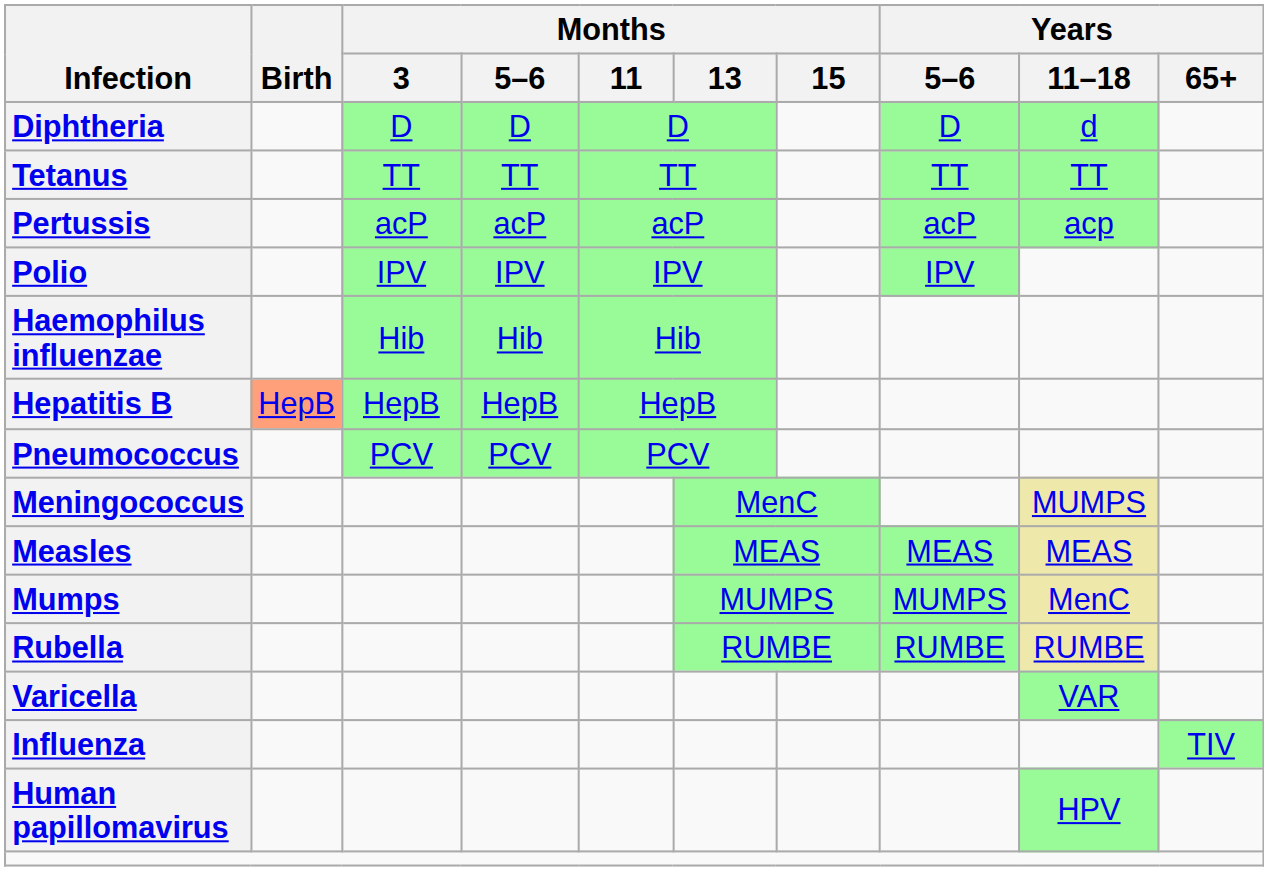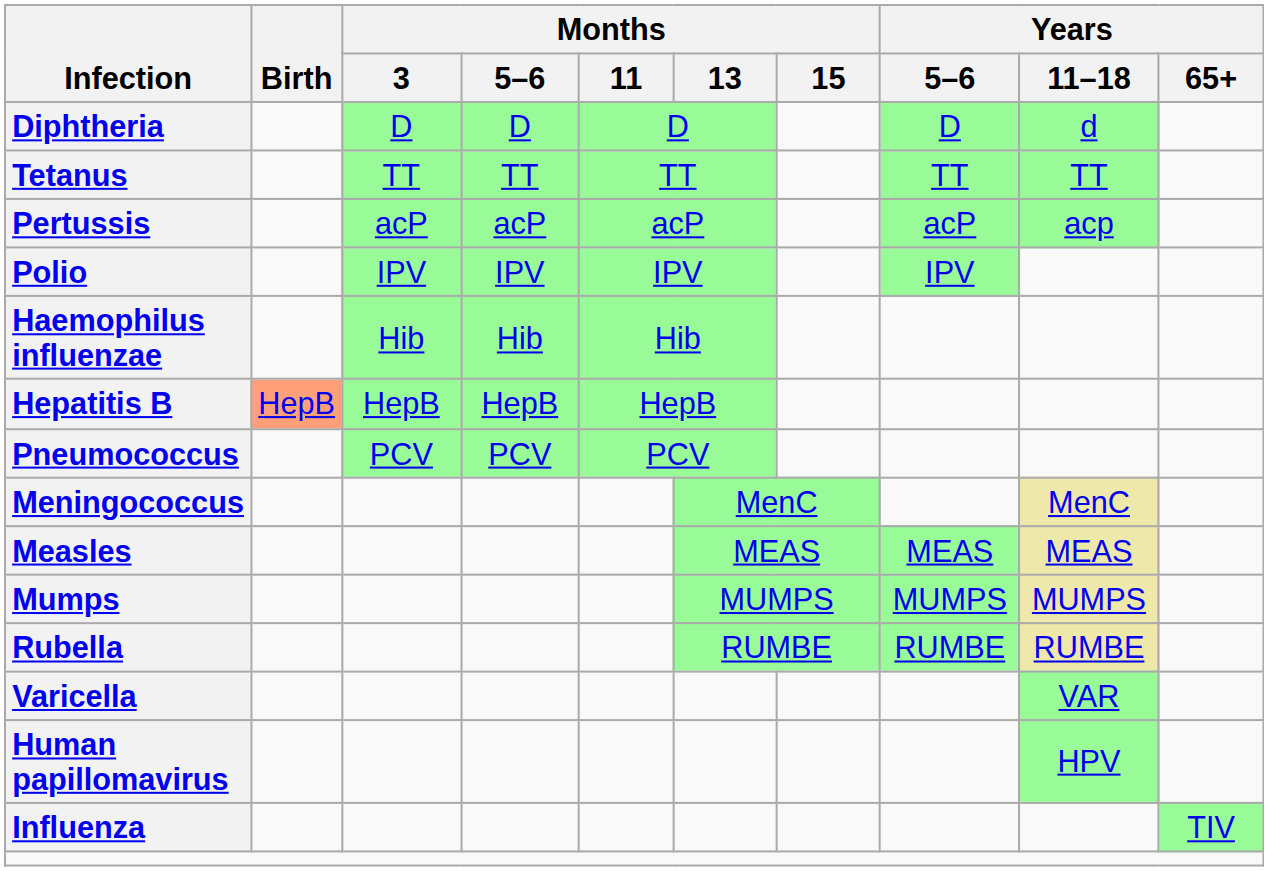Meningococcus | Years / 11–18: MUMPS -> MenC
Mumps | Years / 11–18: MenC -> MUMPS
rows swapped: Human papillomavirus <-> Influenza
